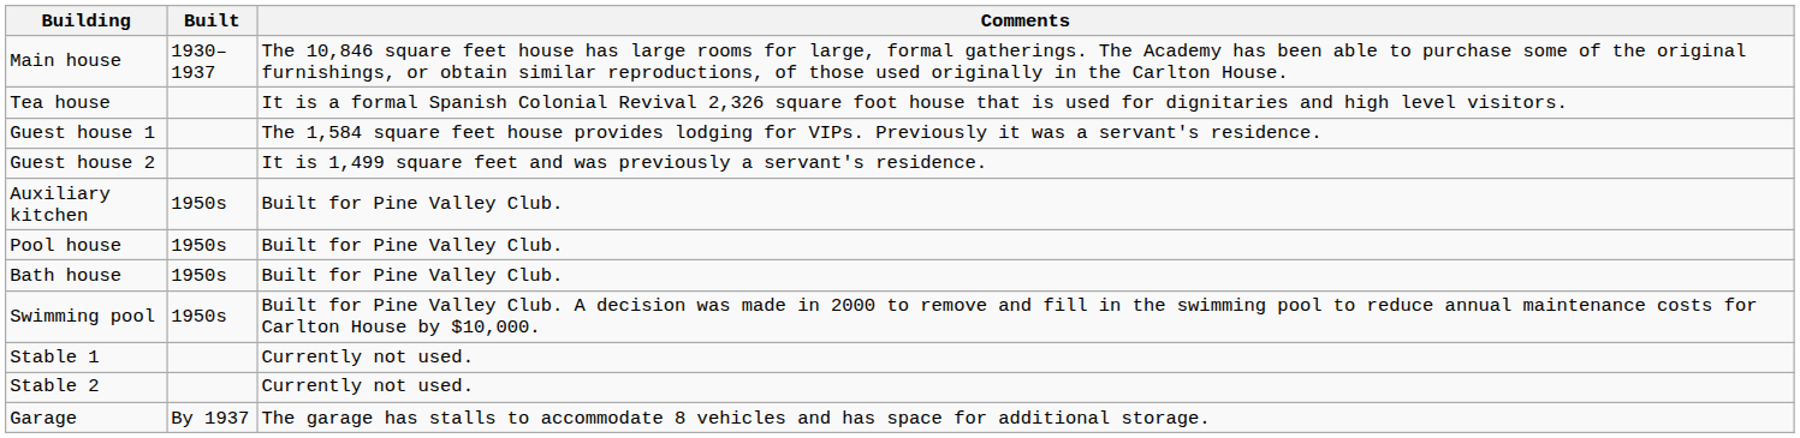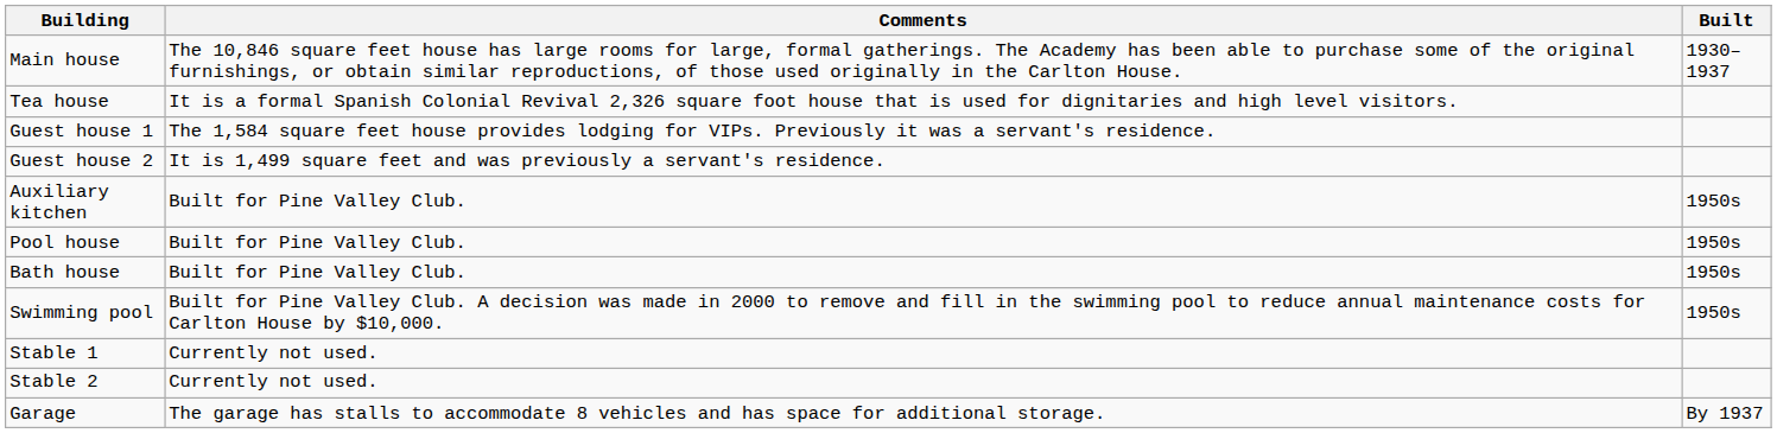columns swapped: Built <-> Comments
